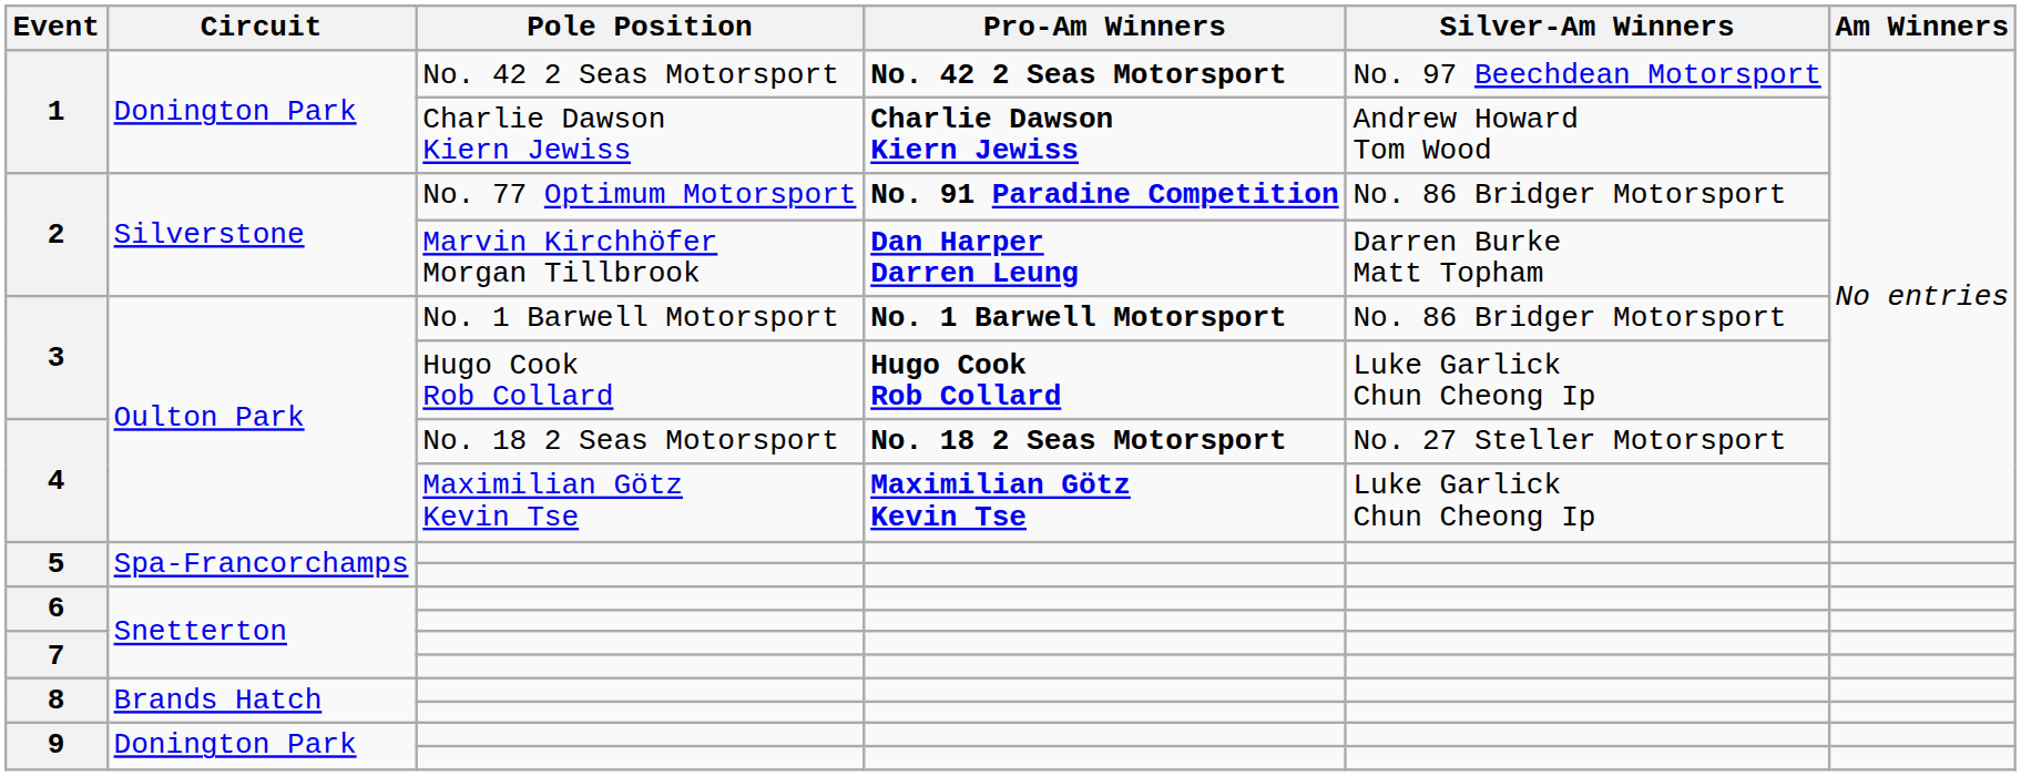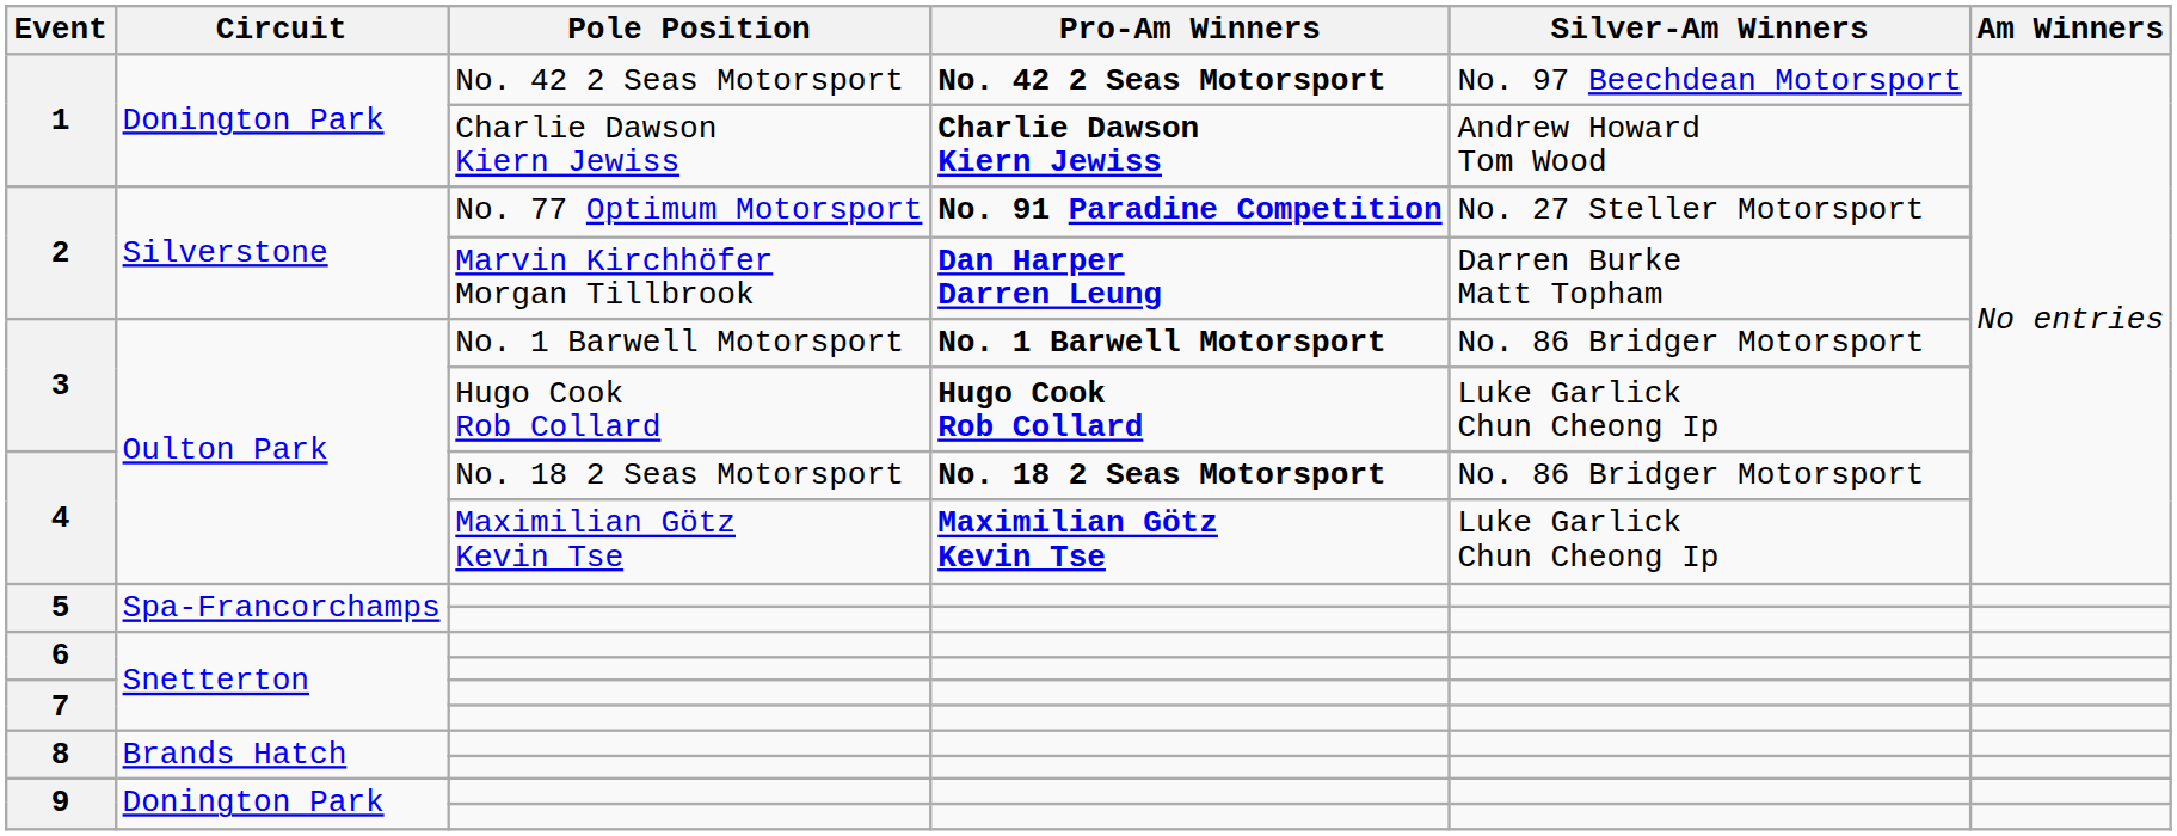2 / No. 77 Optimum Motorsport | Silver-Am Winners: No. 86 Bridger Motorsport -> No. 27 Steller Motorsport
4 / No. 18 2 Seas Motorsport | Silver-Am Winners: No. 27 Steller Motorsport -> No. 86 Bridger Motorsport
